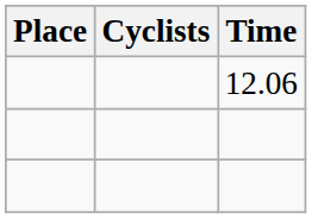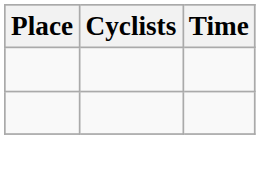- row: 12.06
